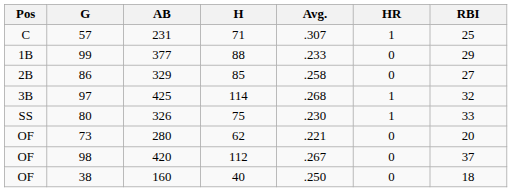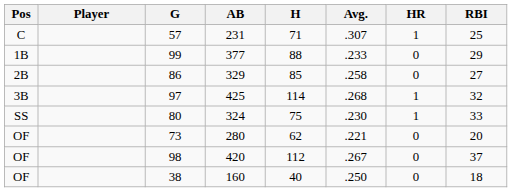+ column: Player
80 | AB: 326 -> 324
